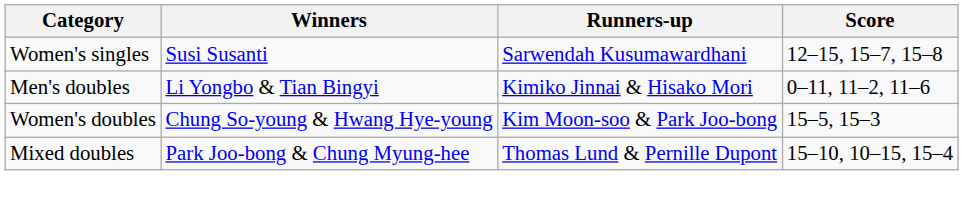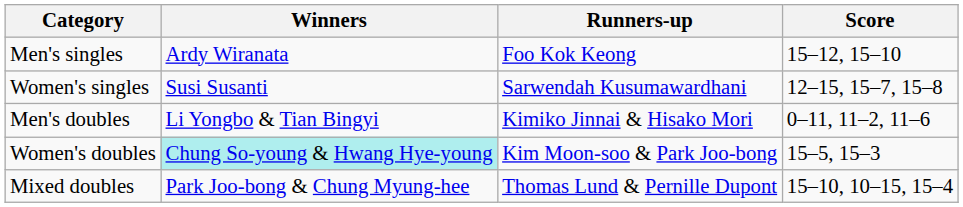+ row: Men's singles | Ardy Wiranata | Foo Kok Keong | 15–12, 15–10
Women's doubles | Winners: no background -> paleturquoise background
